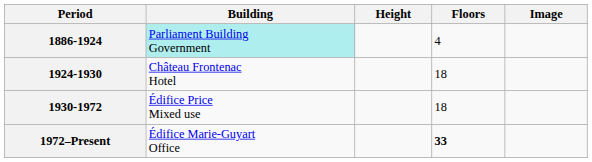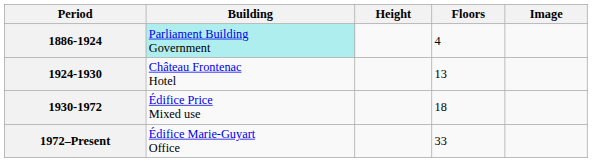1924-1930 | Floors: 18 -> 13
1972–Present | Floors: bold -> normal
